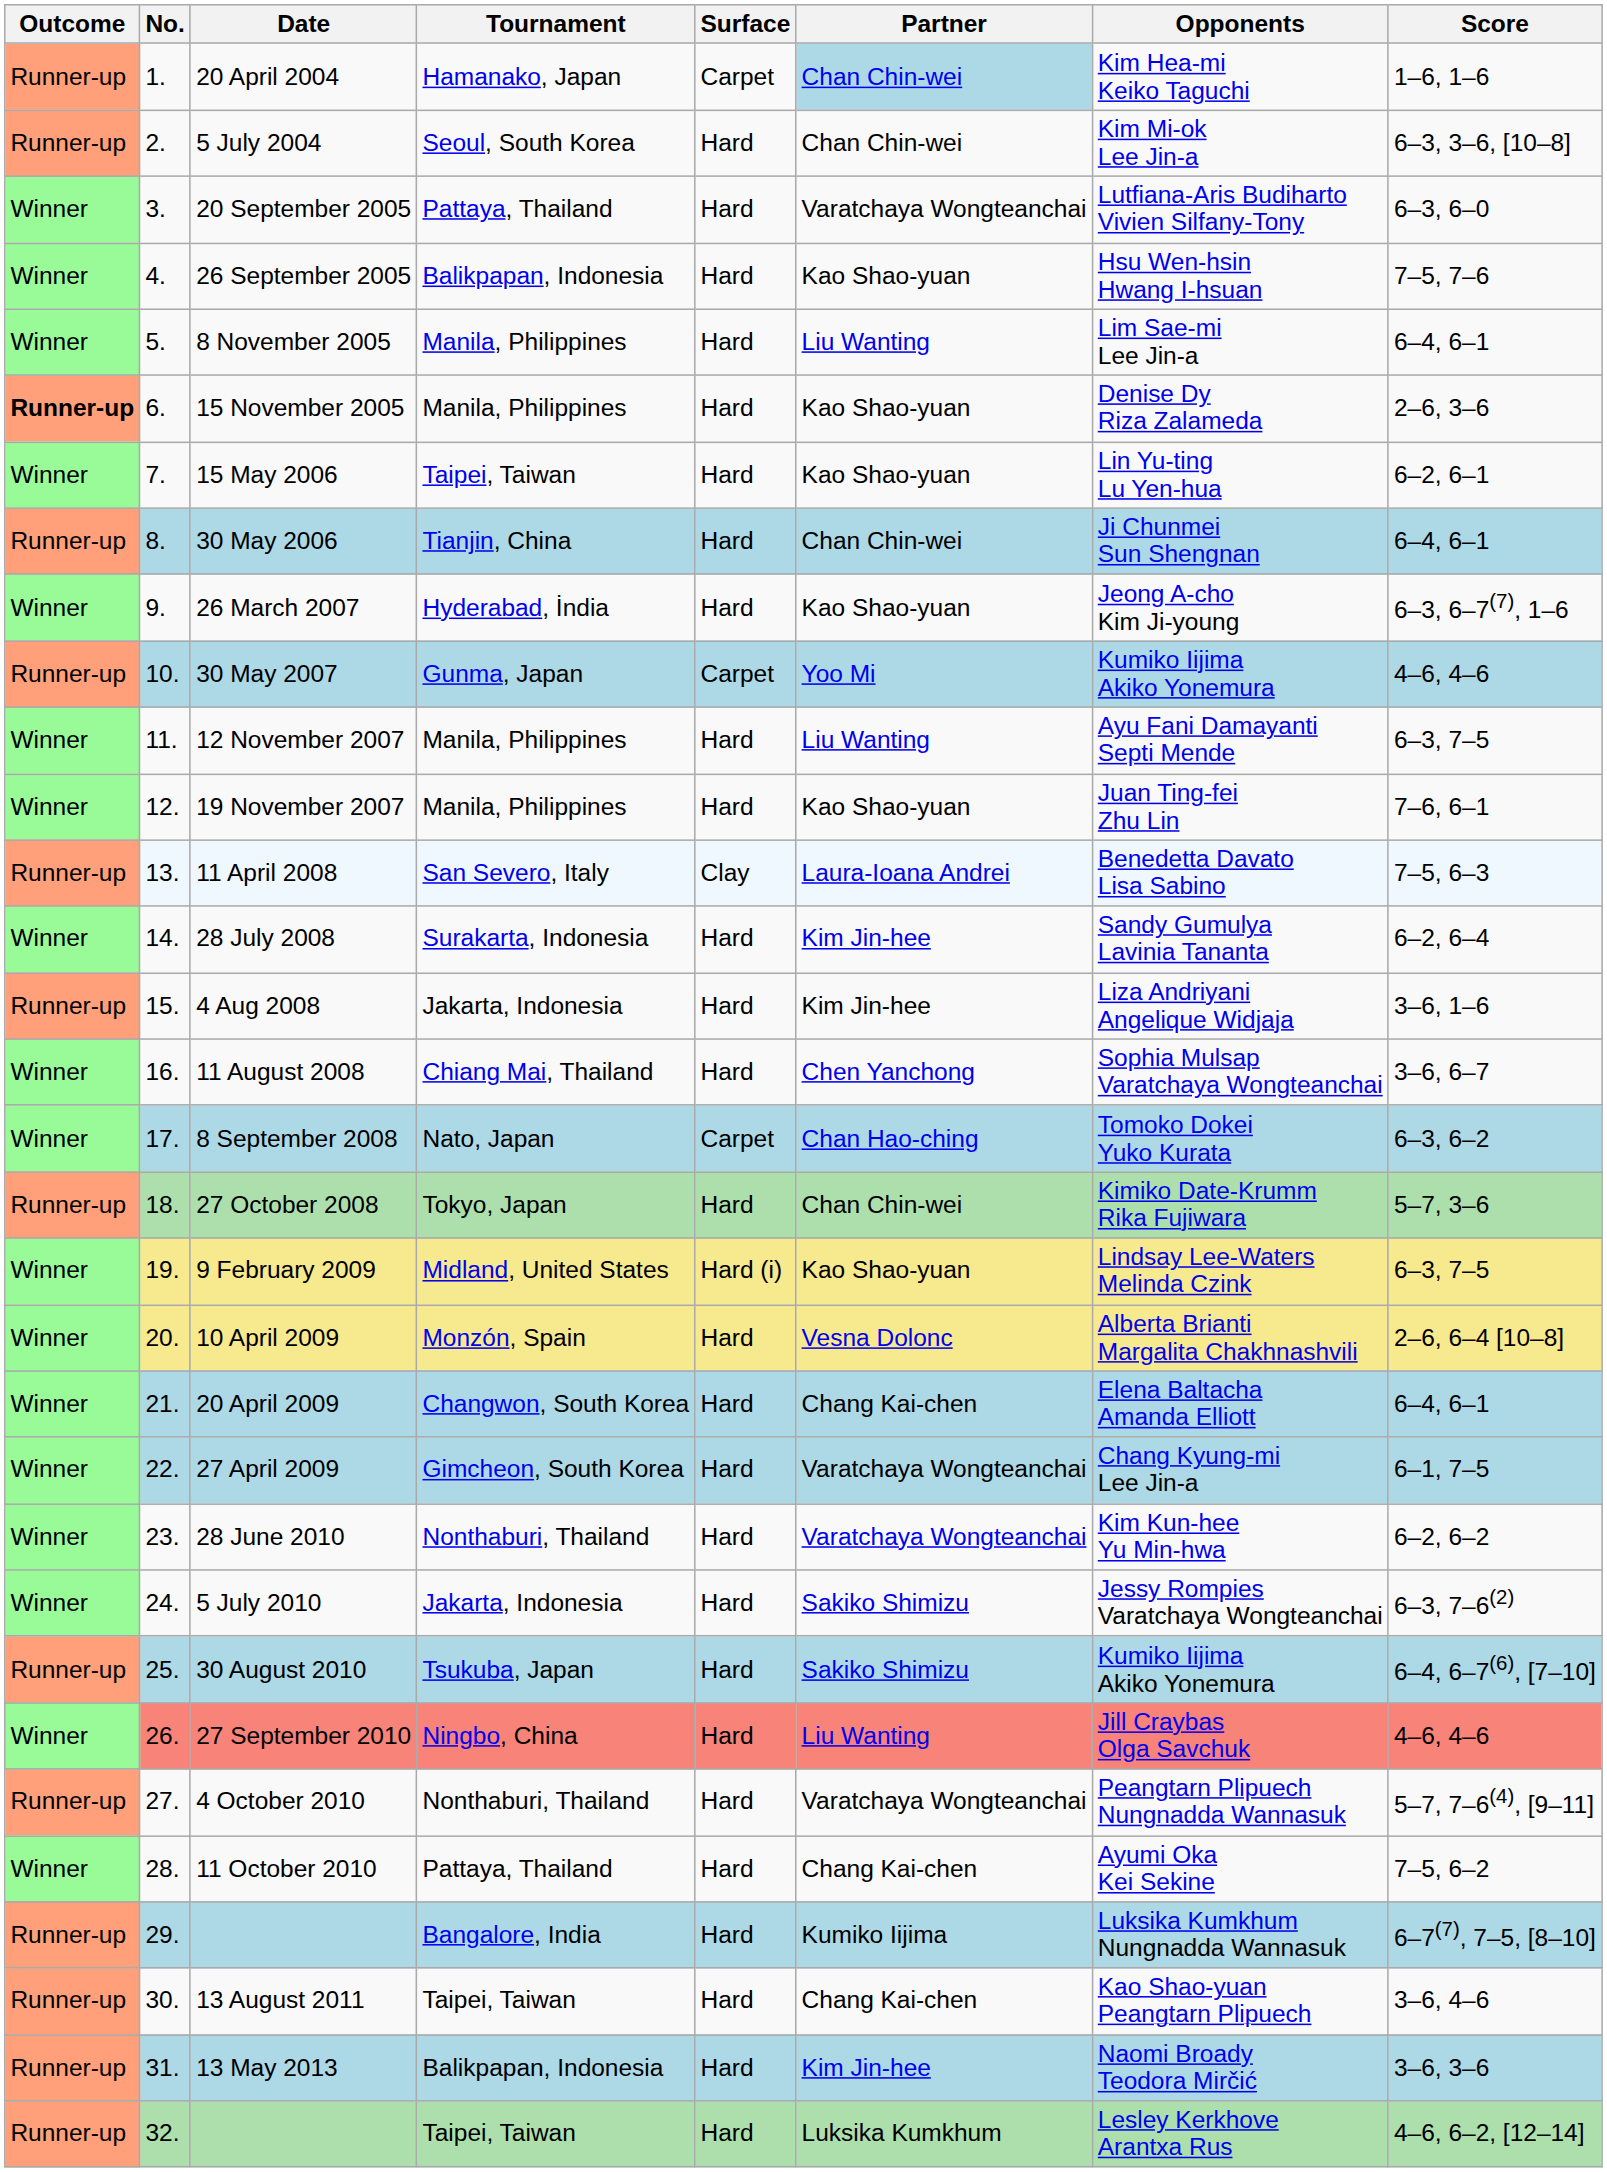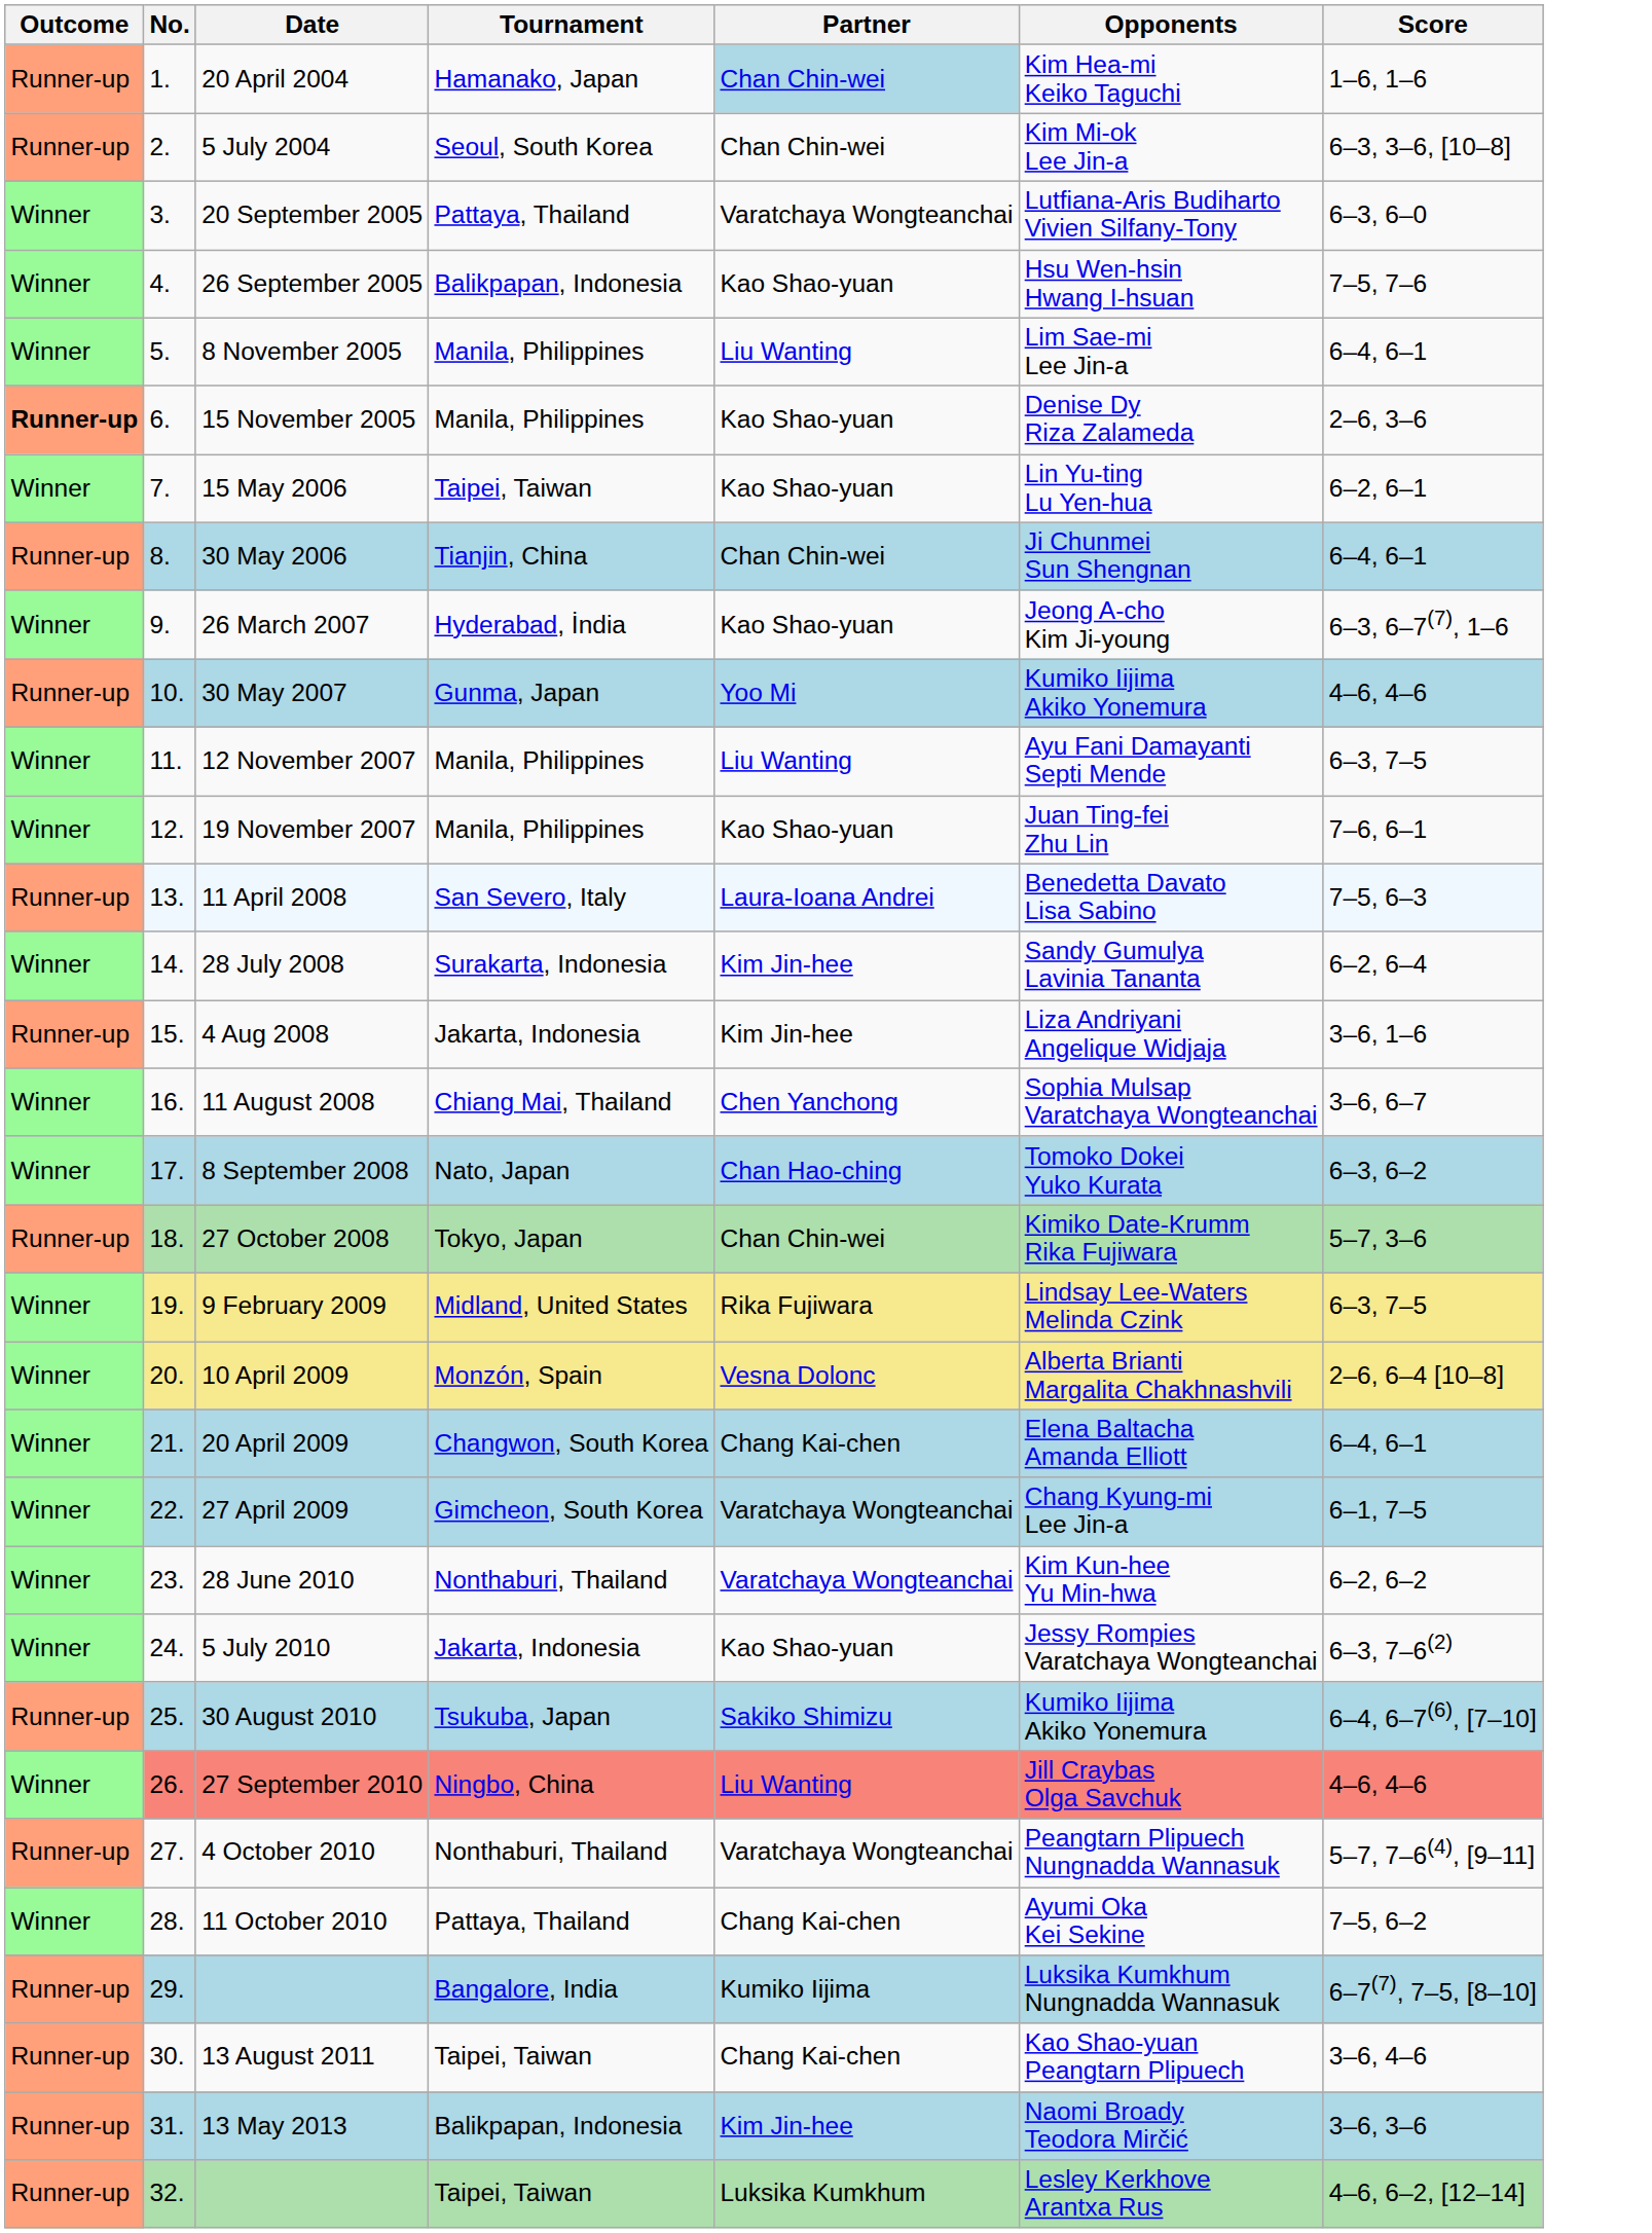- column: Surface | Carpet | Hard | Hard | Hard | Hard | Hard | Hard | Hard | Hard | Carpet | Hard | Hard | Clay | Hard | Hard | Hard | Carpet | Hard | Hard (i) | Hard | Hard | Hard | Hard | Hard | Hard | Hard | Hard | Hard | Hard | Hard | Hard | Hard
9 February 2009 | Partner: Kao Shao-yuan -> Rika Fujiwara
5 July 2010 | Partner: Sakiko Shimizu -> Kao Shao-yuan
